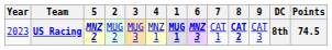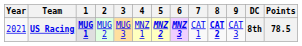columns swapped: 1 <-> 5
US Racing | Year: 2023 -> 2021
US Racing | Points: 74.5 -> 78.5
